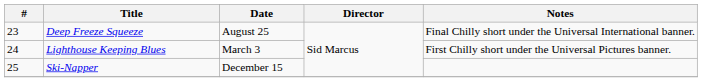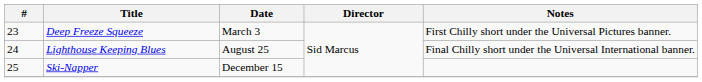Deep Freeze Squeeze | Date: August 25 -> March 3
Deep Freeze Squeeze | Notes: Final Chilly short under the Universal International banner. -> First Chilly short under the Universal Pictures banner.
Lighthouse Keeping Blues | Date: March 3 -> August 25
Lighthouse Keeping Blues | Notes: First Chilly short under the Universal Pictures banner. -> Final Chilly short under the Universal International banner.
